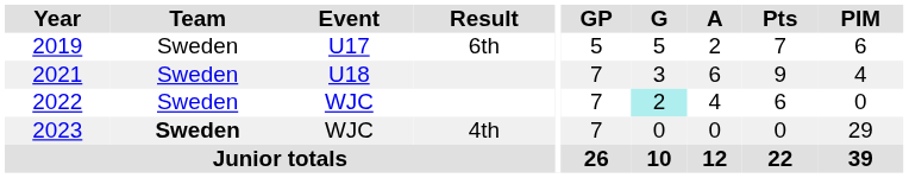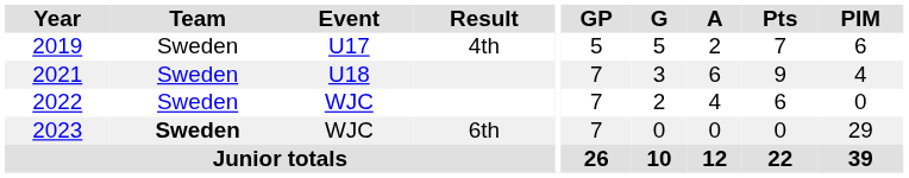2019 | Result: 6th -> 4th
2022 | G: paleturquoise background -> no background
2023 | Result: 4th -> 6th
